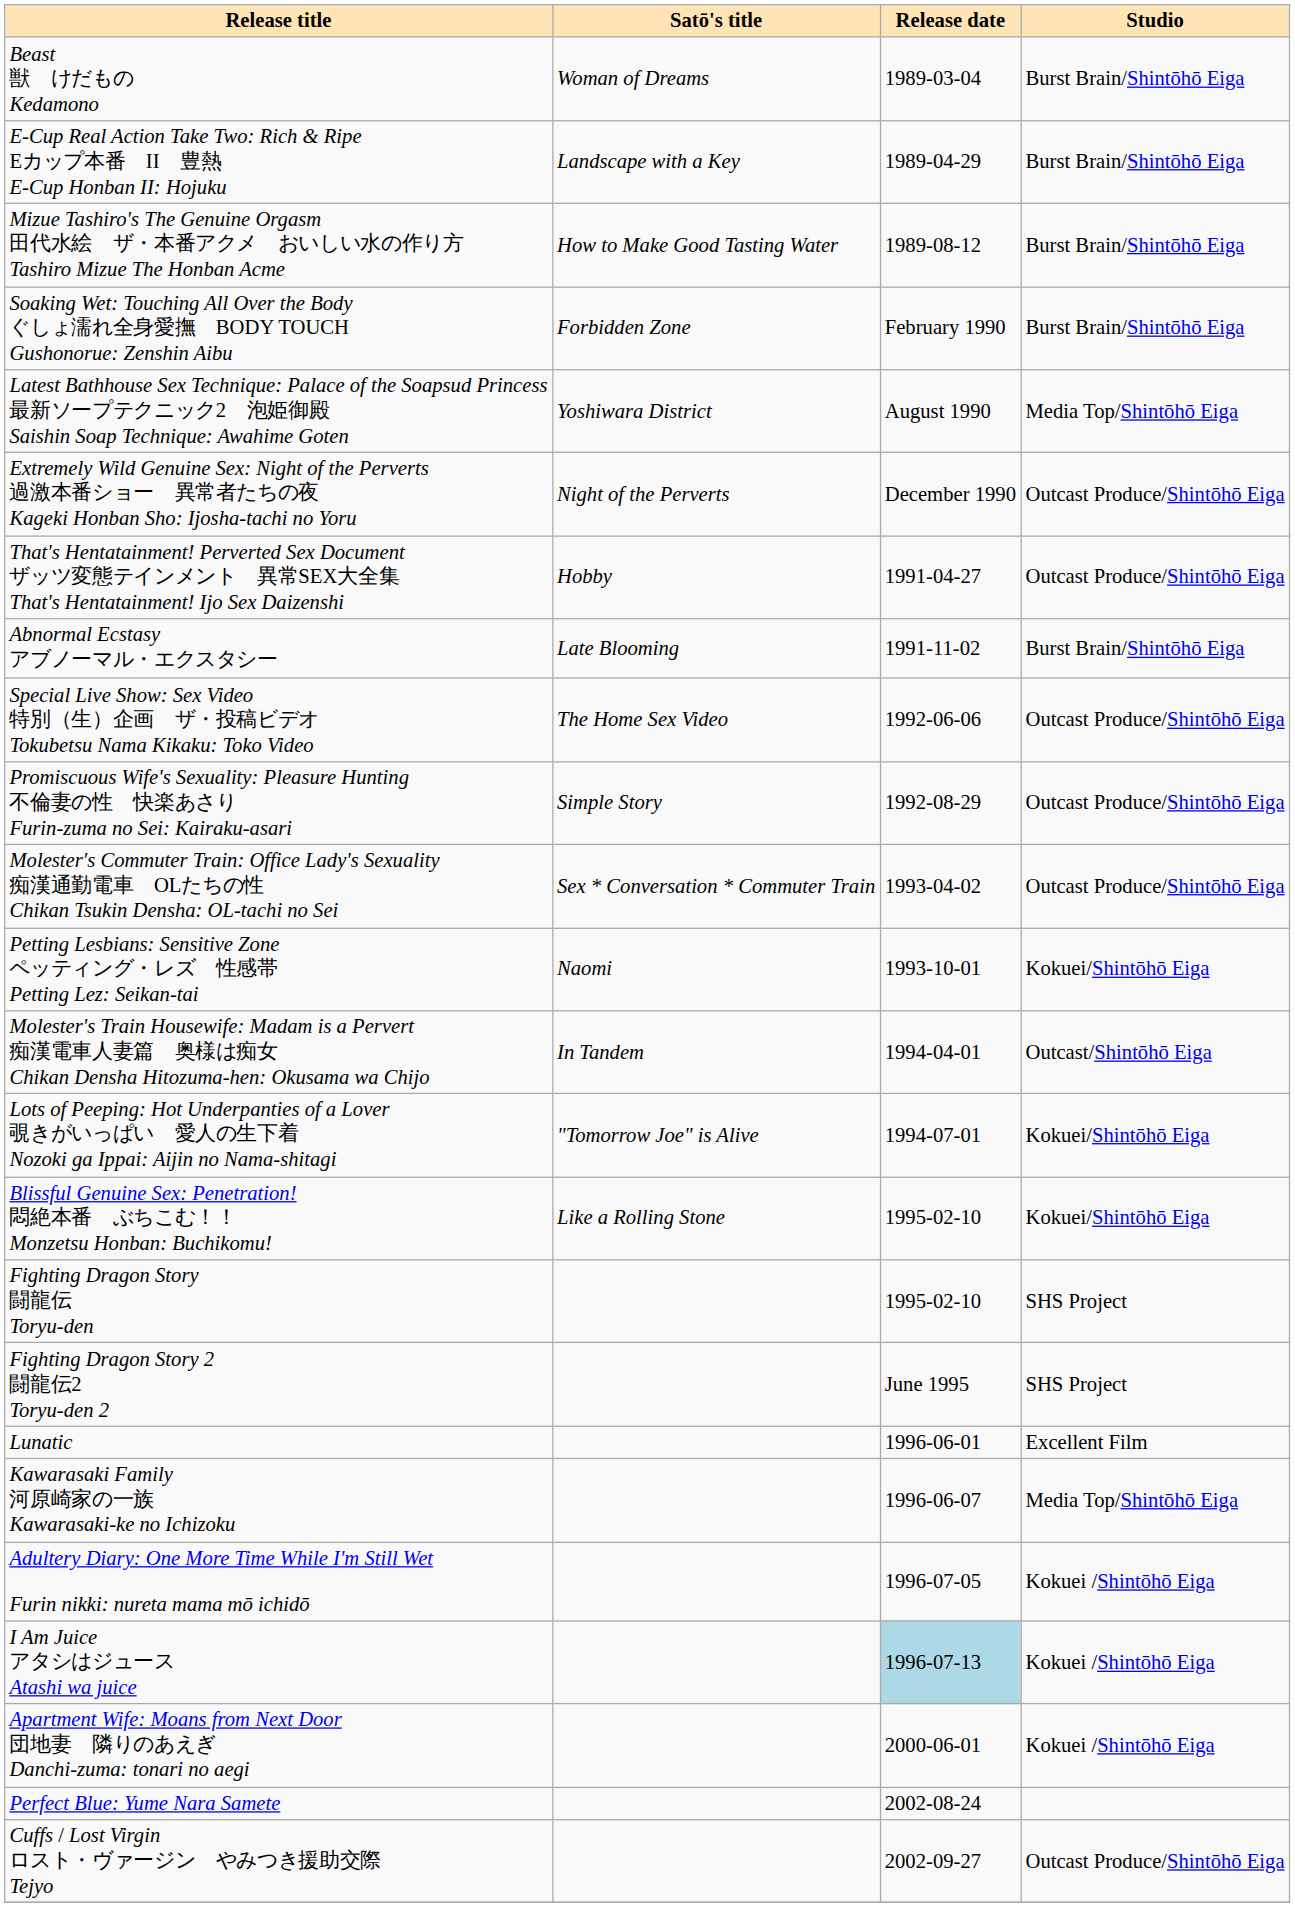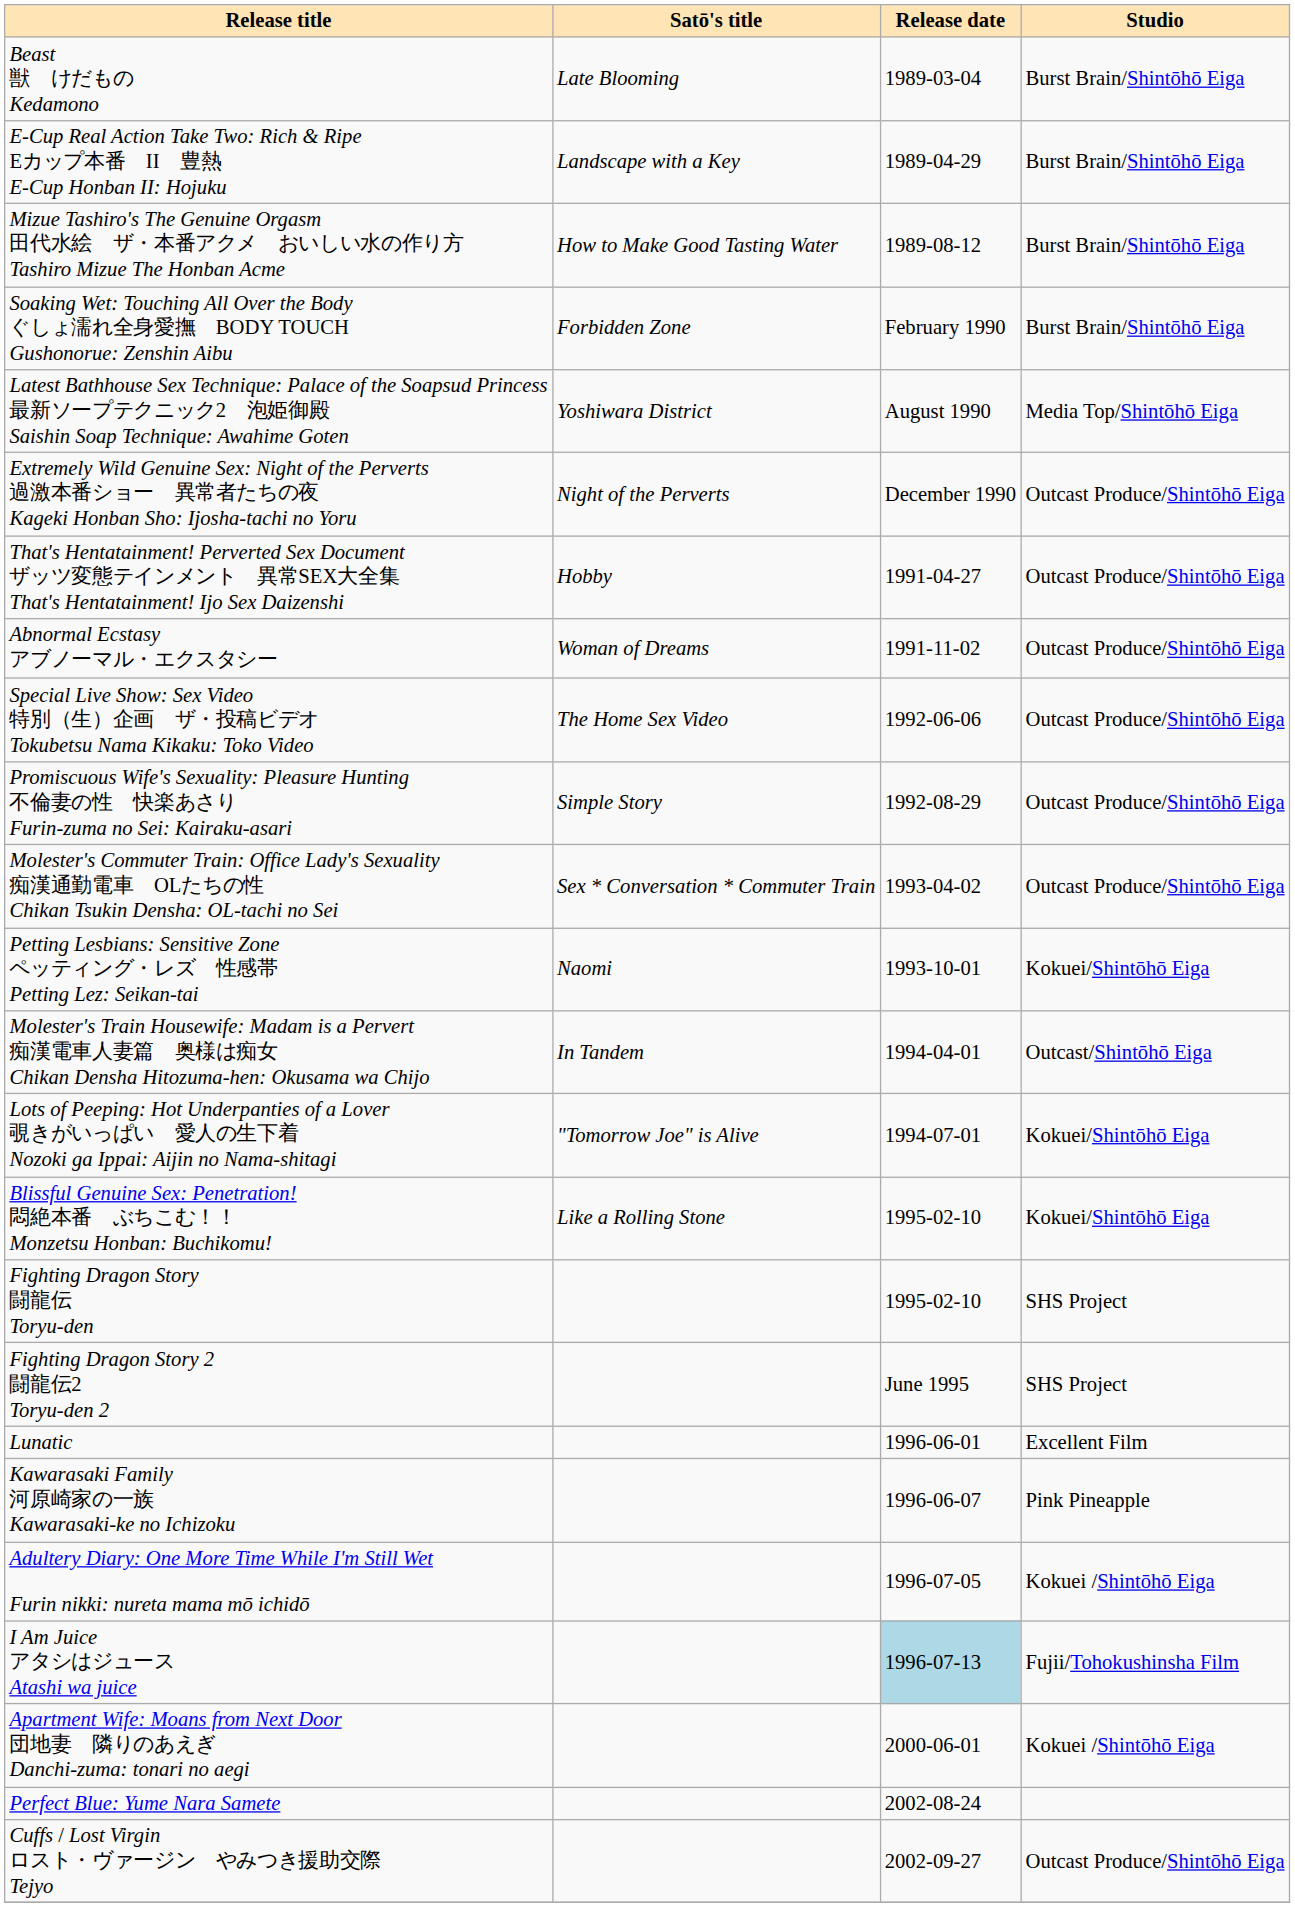Beast 獣 けだもの Kedamono | Satō's title: Woman of Dreams -> Late Blooming
Abnormal Ecstasy アブノーマル・エクスタシー | Satō's title: Late Blooming -> Woman of Dreams
Abnormal Ecstasy アブノーマル・エクスタシー | Studio: Burst Brain/Shintōhō Eiga -> Outcast Produce/Shintōhō Eiga
Kawarasaki Family 河原崎家の一族 Kawarasaki-ke no Ichizoku | Studio: Media Top/Shintōhō Eiga -> Pink Pineapple
I Am Juice アタシはジュース Atashi wa juice | Studio: Kokuei /Shintōhō Eiga -> Fujii/Tohokushinsha Film
